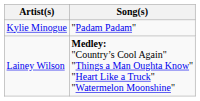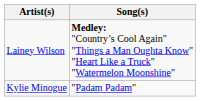rows swapped: Kylie Minogue <-> Lainey Wilson
